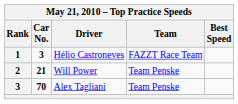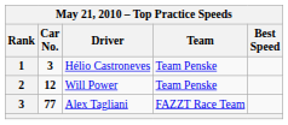Hélio Castroneves | Team: FAZZT Race Team -> Team Penske
Will Power | Car No.: 21 -> 12
Alex Tagliani | Car No.: 70 -> 77
Alex Tagliani | Team: Team Penske -> FAZZT Race Team
